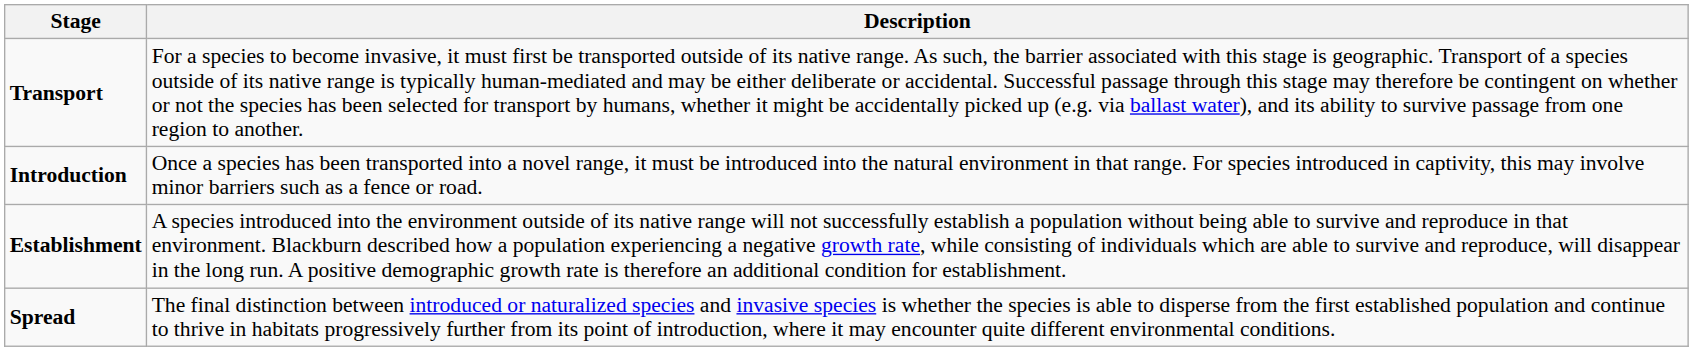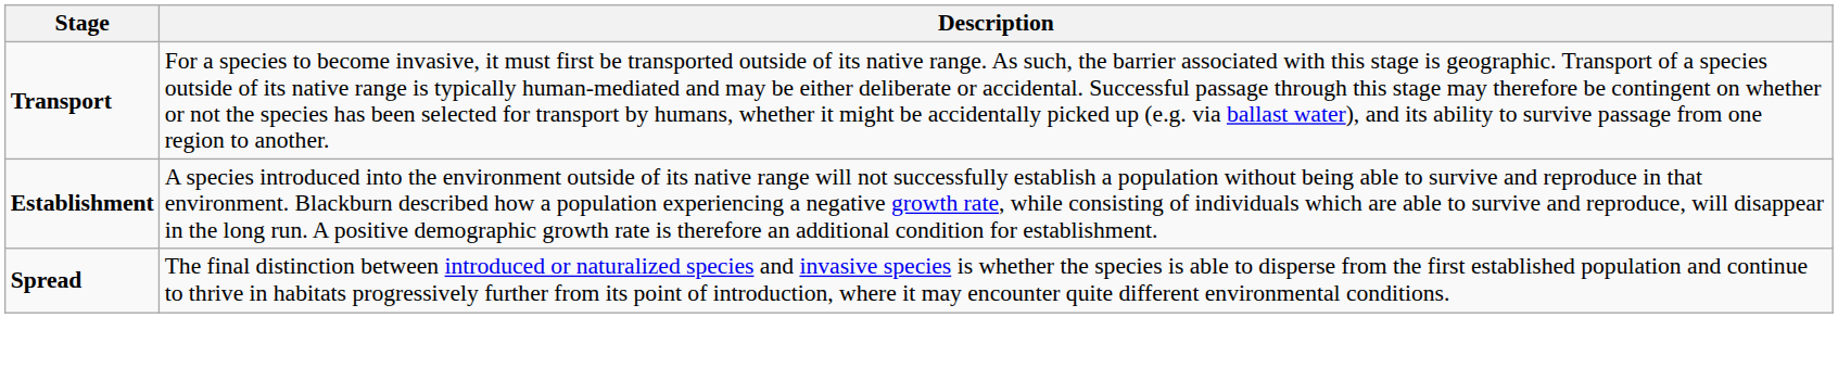- row: Introduction | Once a species has been transported into a novel range, it must be introduced into the natural environment in that range. For species introduced in captivity, this may involve minor barriers such as a fence or road.
